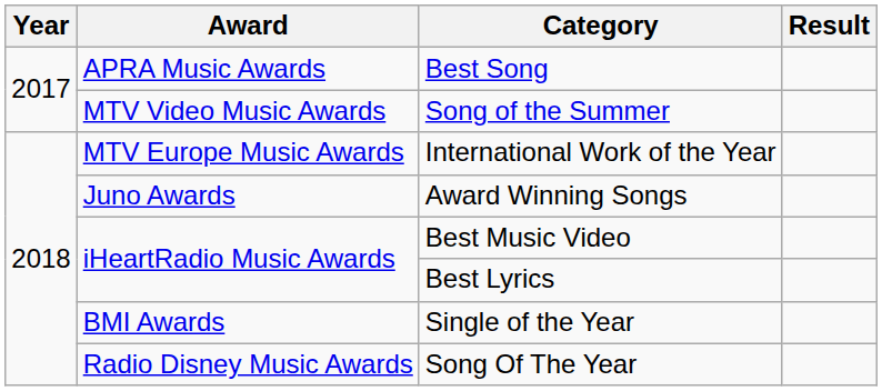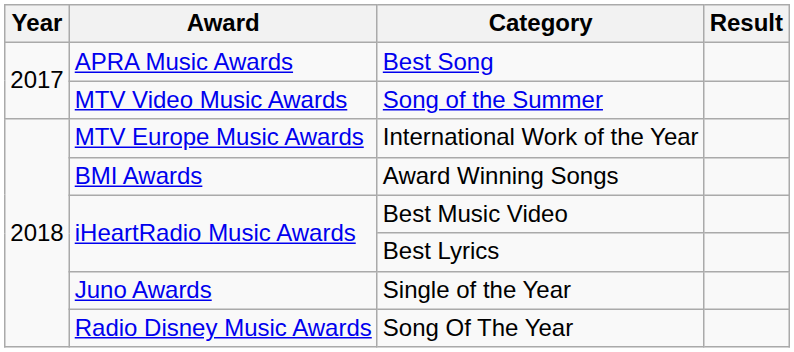Award Winning Songs | Award: Juno Awards -> BMI Awards
Single of the Year | Award: BMI Awards -> Juno Awards
